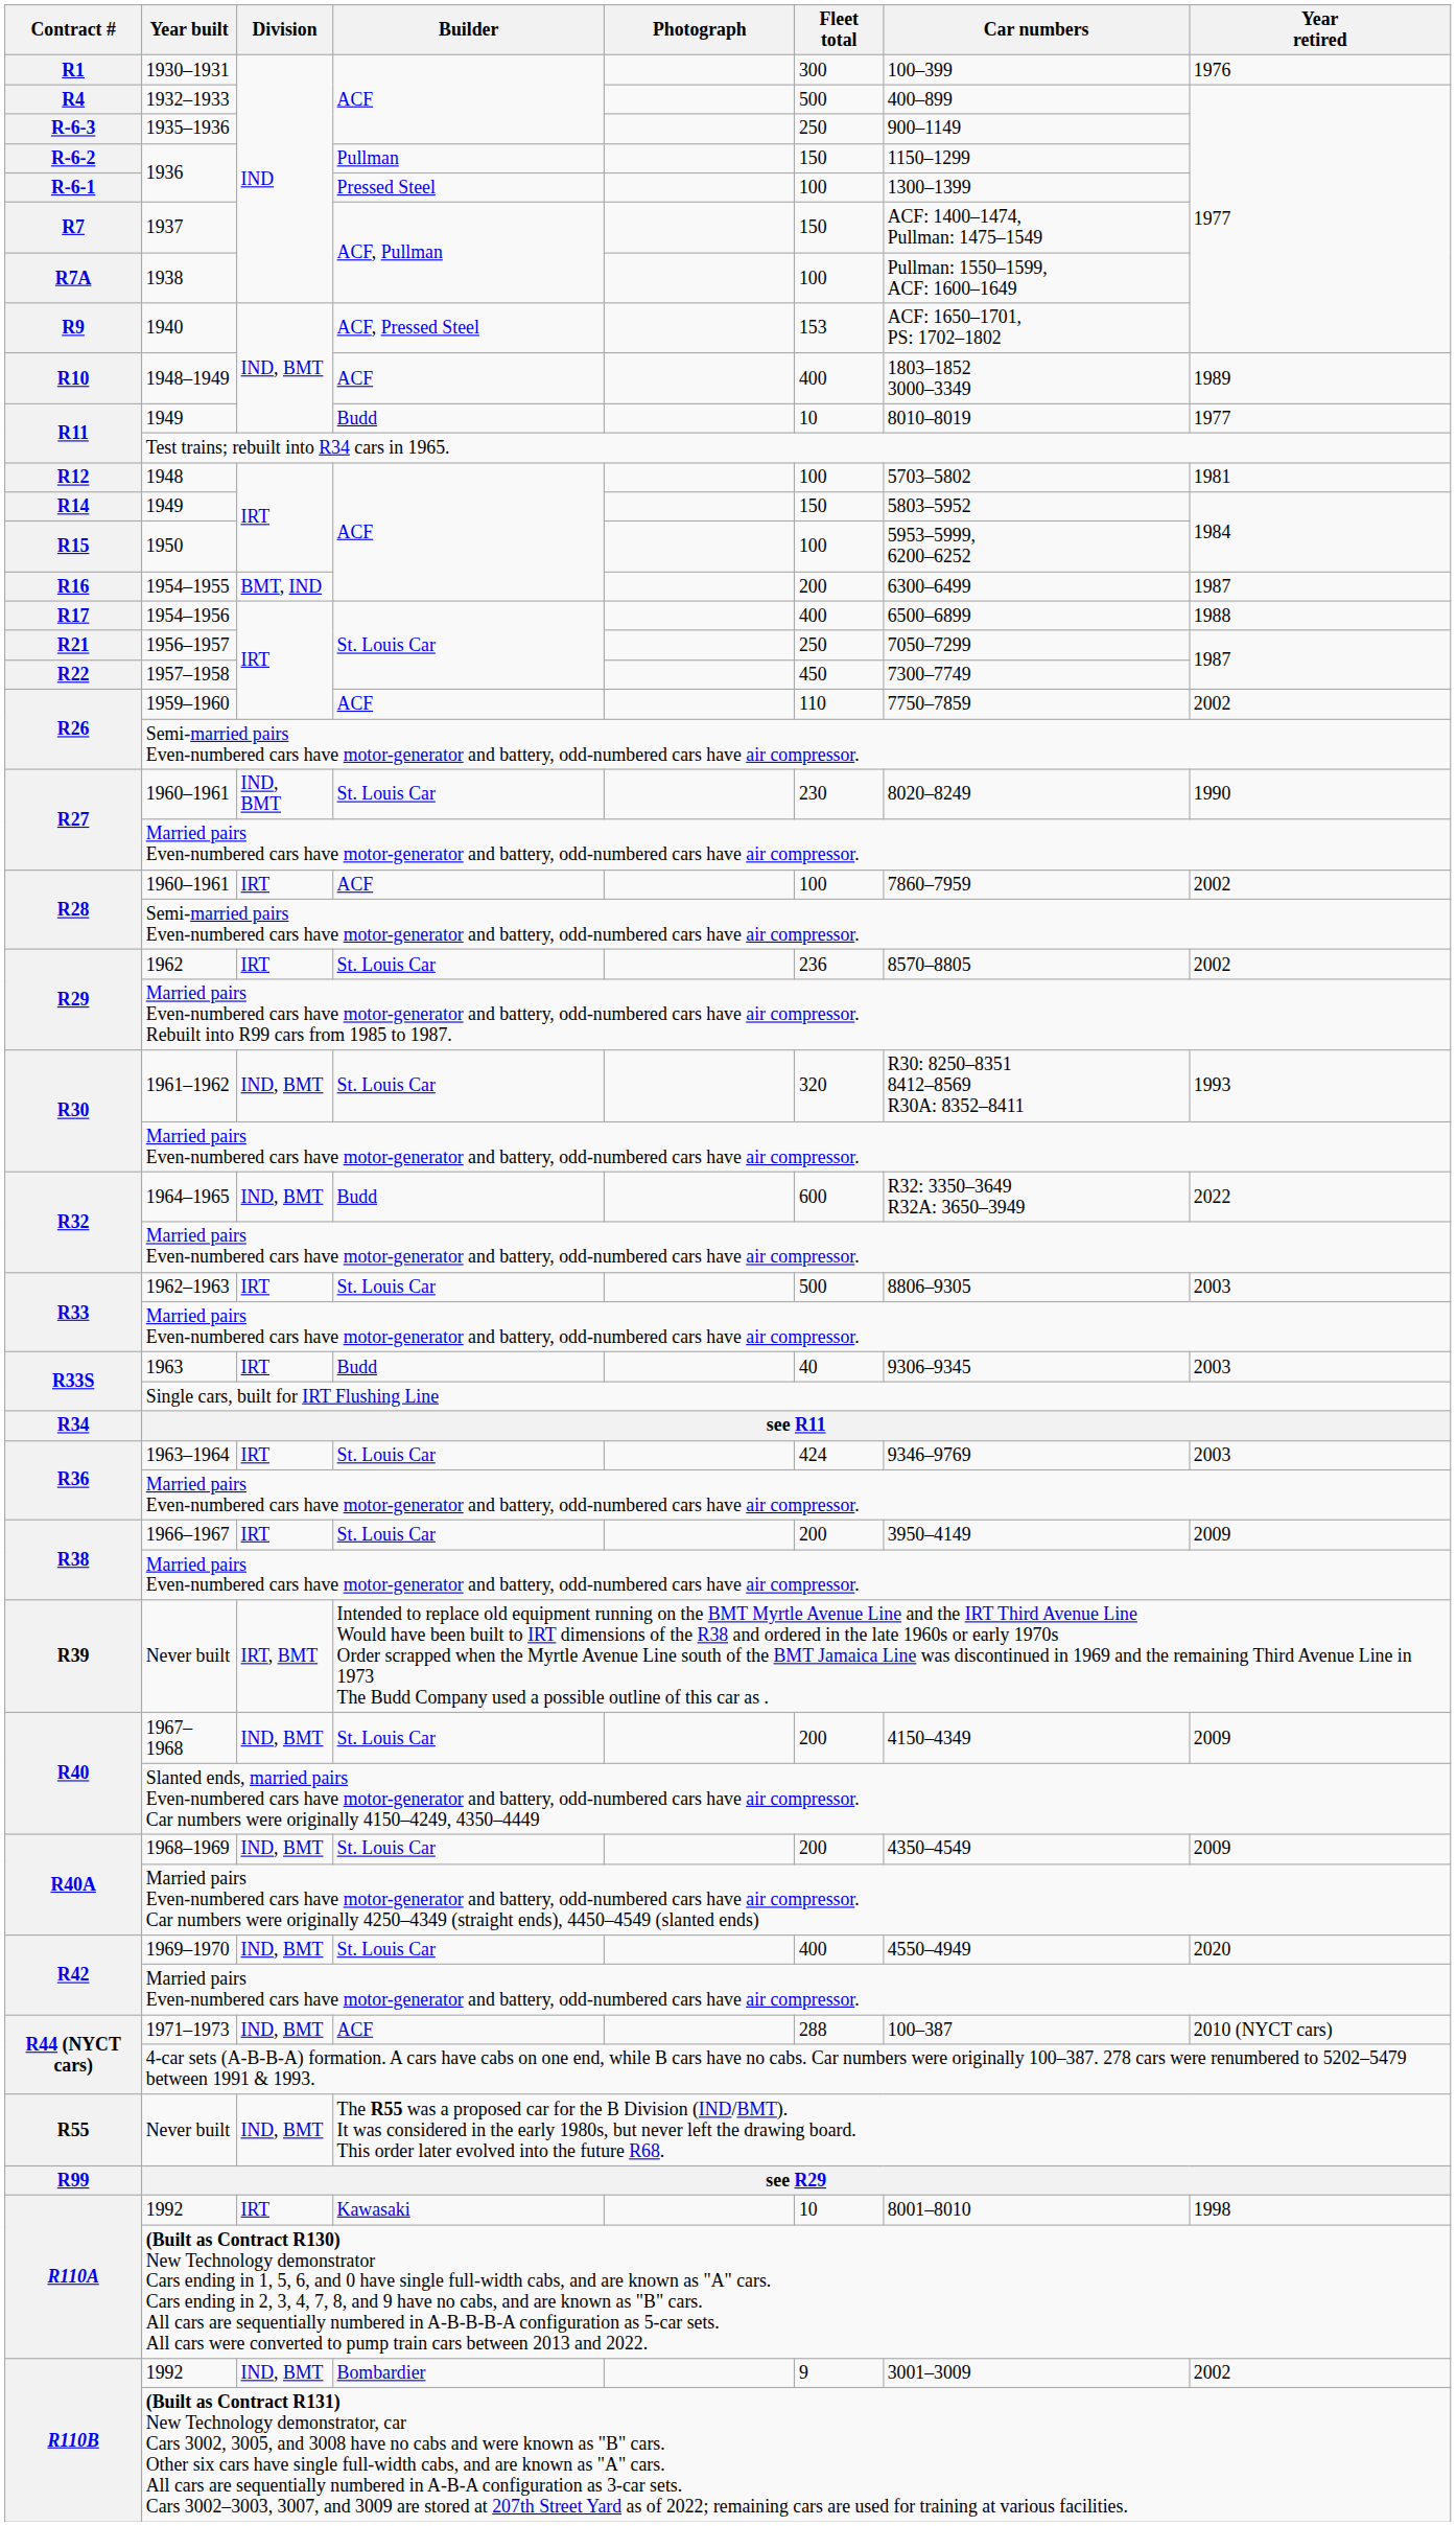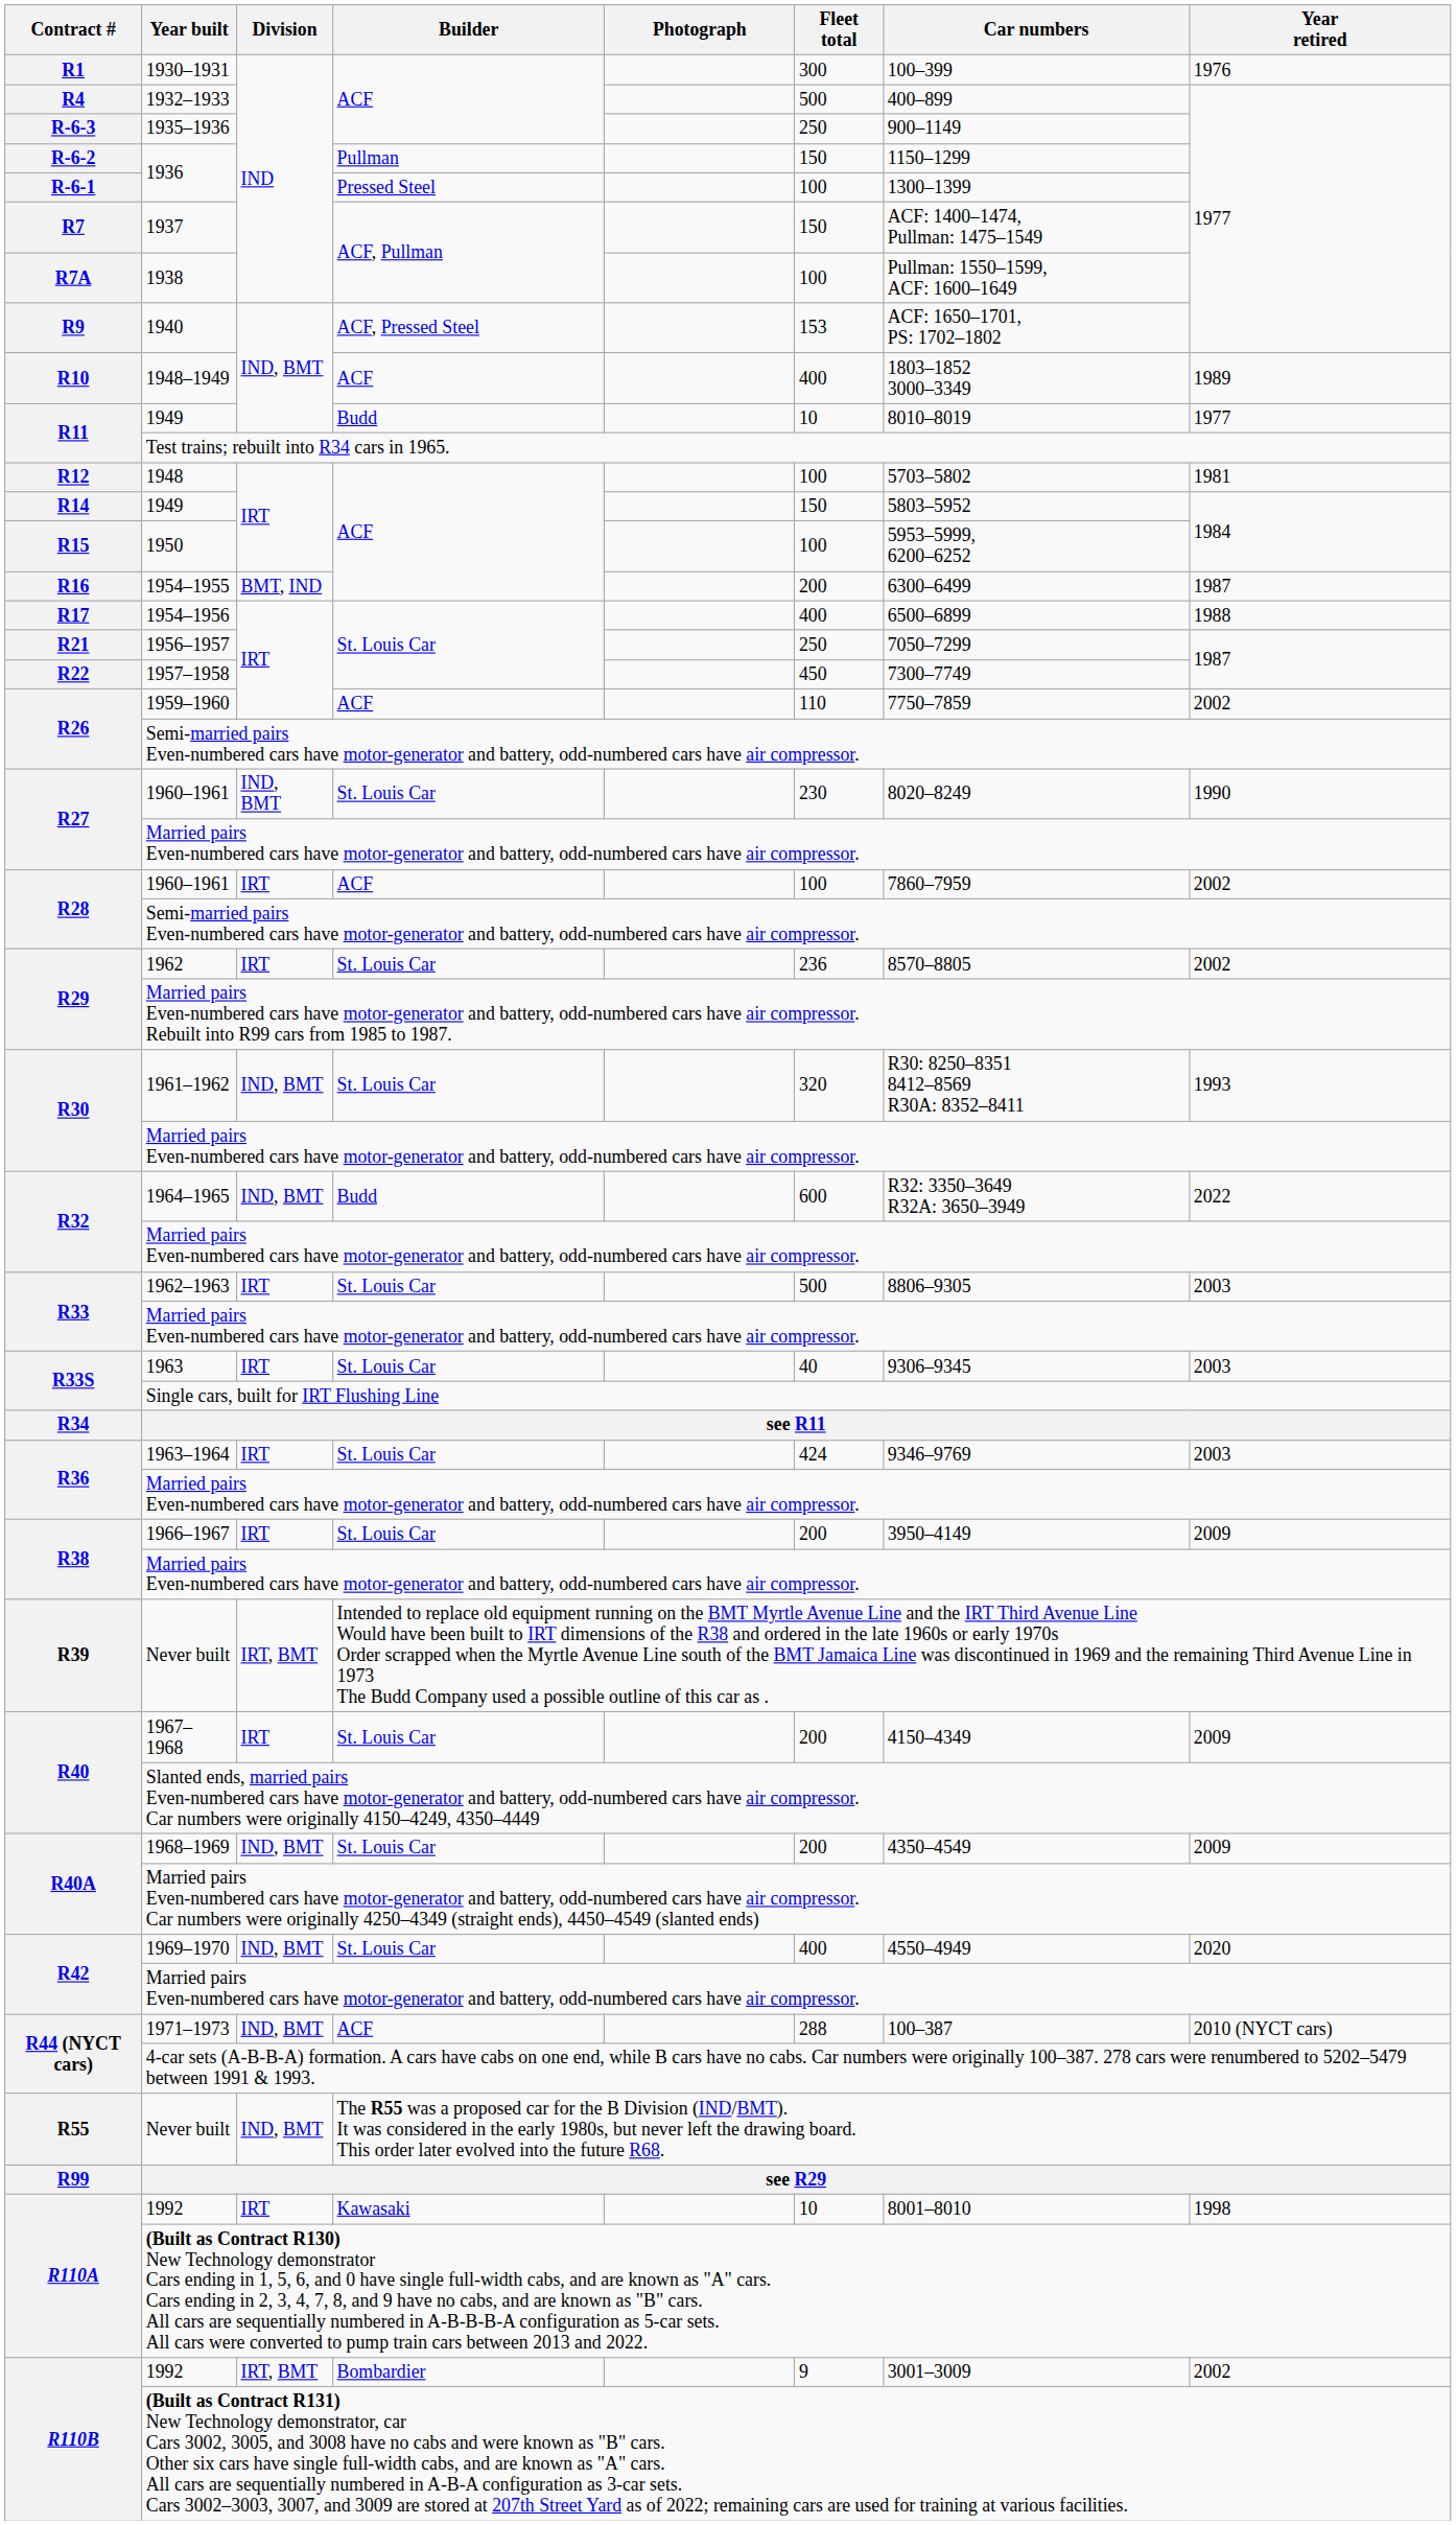1963 | Builder: Budd -> St. Louis Car
1967– 1968 | Division: IND, BMT -> IRT
R110B / 1992 | Division: IND, BMT -> IRT, BMT
